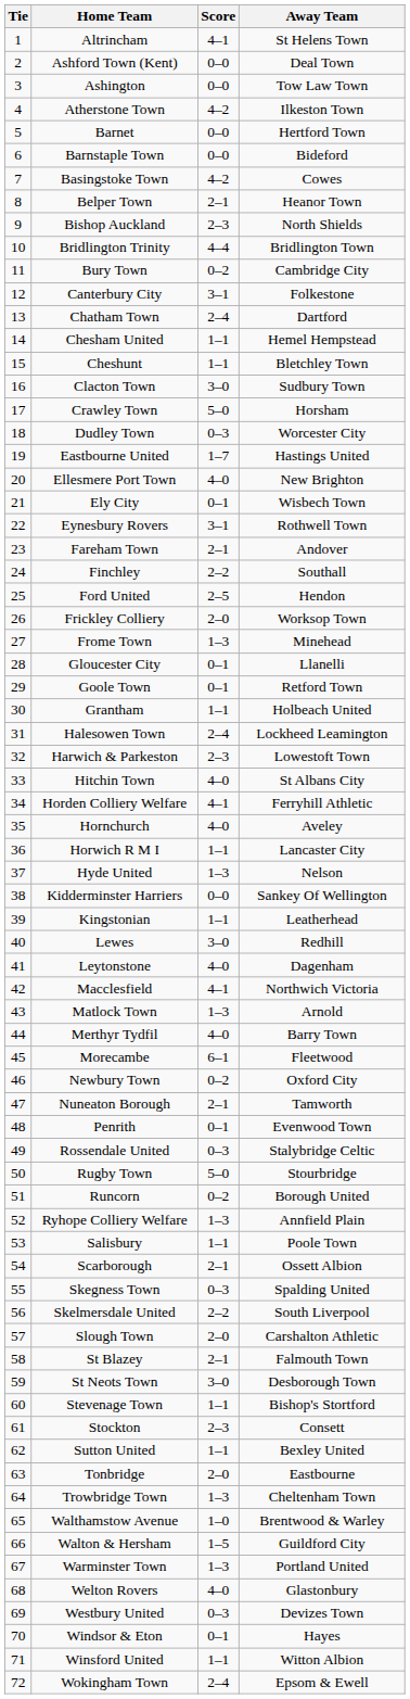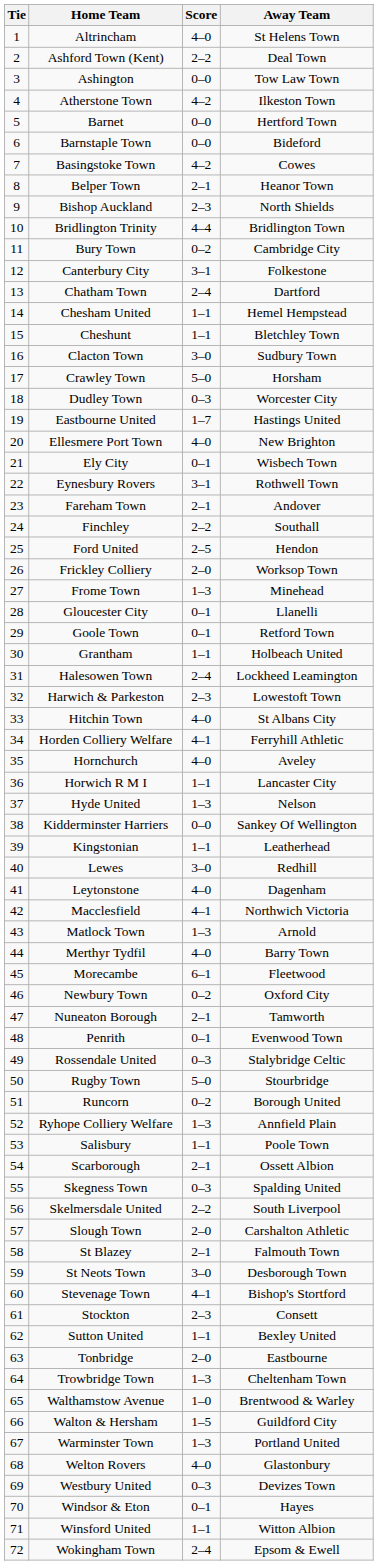Altrincham | Score: 4–1 -> 4–0
Ashford Town (Kent) | Score: 0–0 -> 2–2
Stevenage Town | Score: 1–1 -> 4–1
